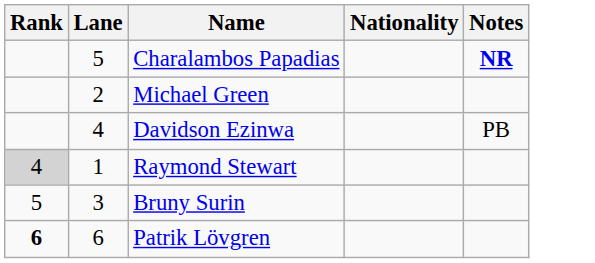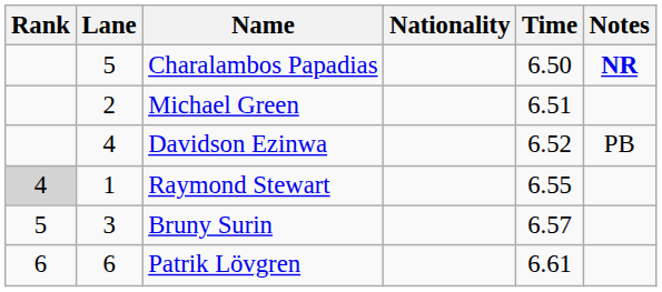+ column: Time | 6.50 | 6.51 | 6.52 | 6.55 | 6.57 | 6.61
Patrik Lövgren | Rank: bold -> normal
